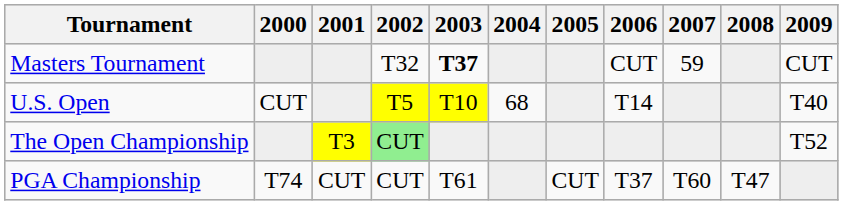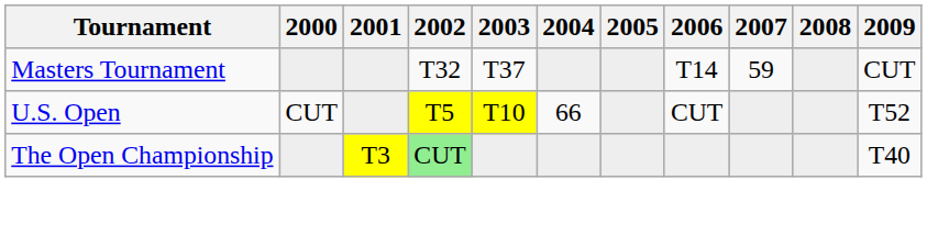Masters Tournament | 2003: bold -> normal
Masters Tournament | 2006: CUT -> T14
U.S. Open | 2004: 68 -> 66
U.S. Open | 2006: T14 -> CUT
U.S. Open | 2009: T40 -> T52
The Open Championship | 2009: T52 -> T40
- row: PGA Championship | T74 | CUT | CUT | T61 | CUT | T37 | T60 | T47
